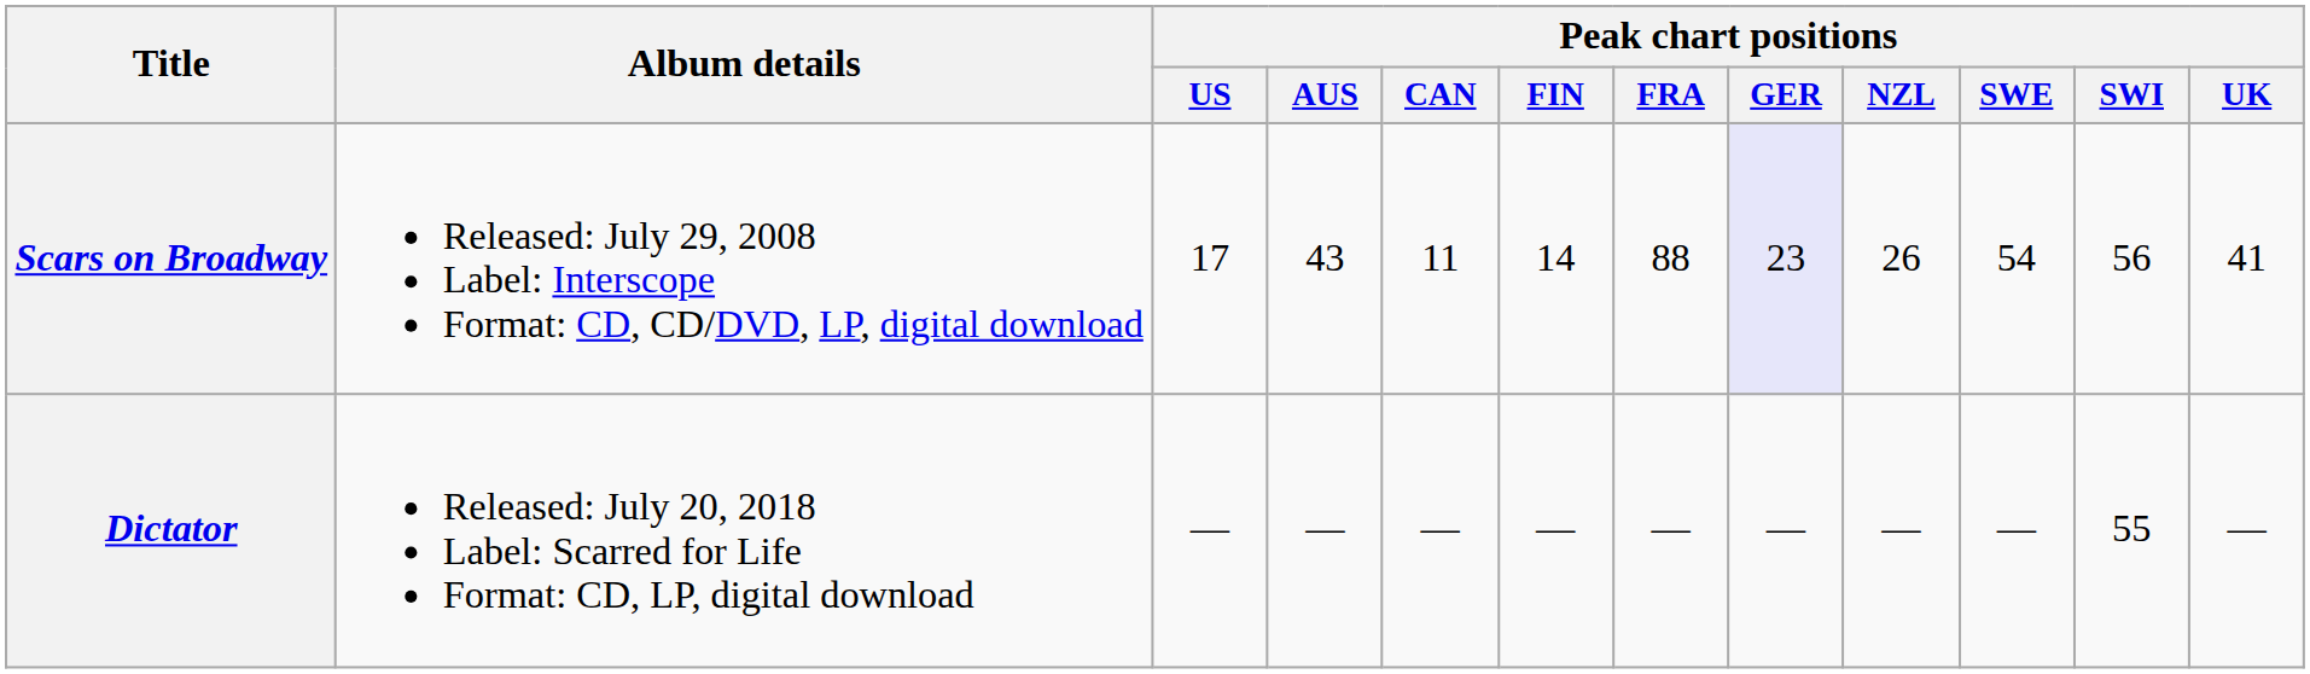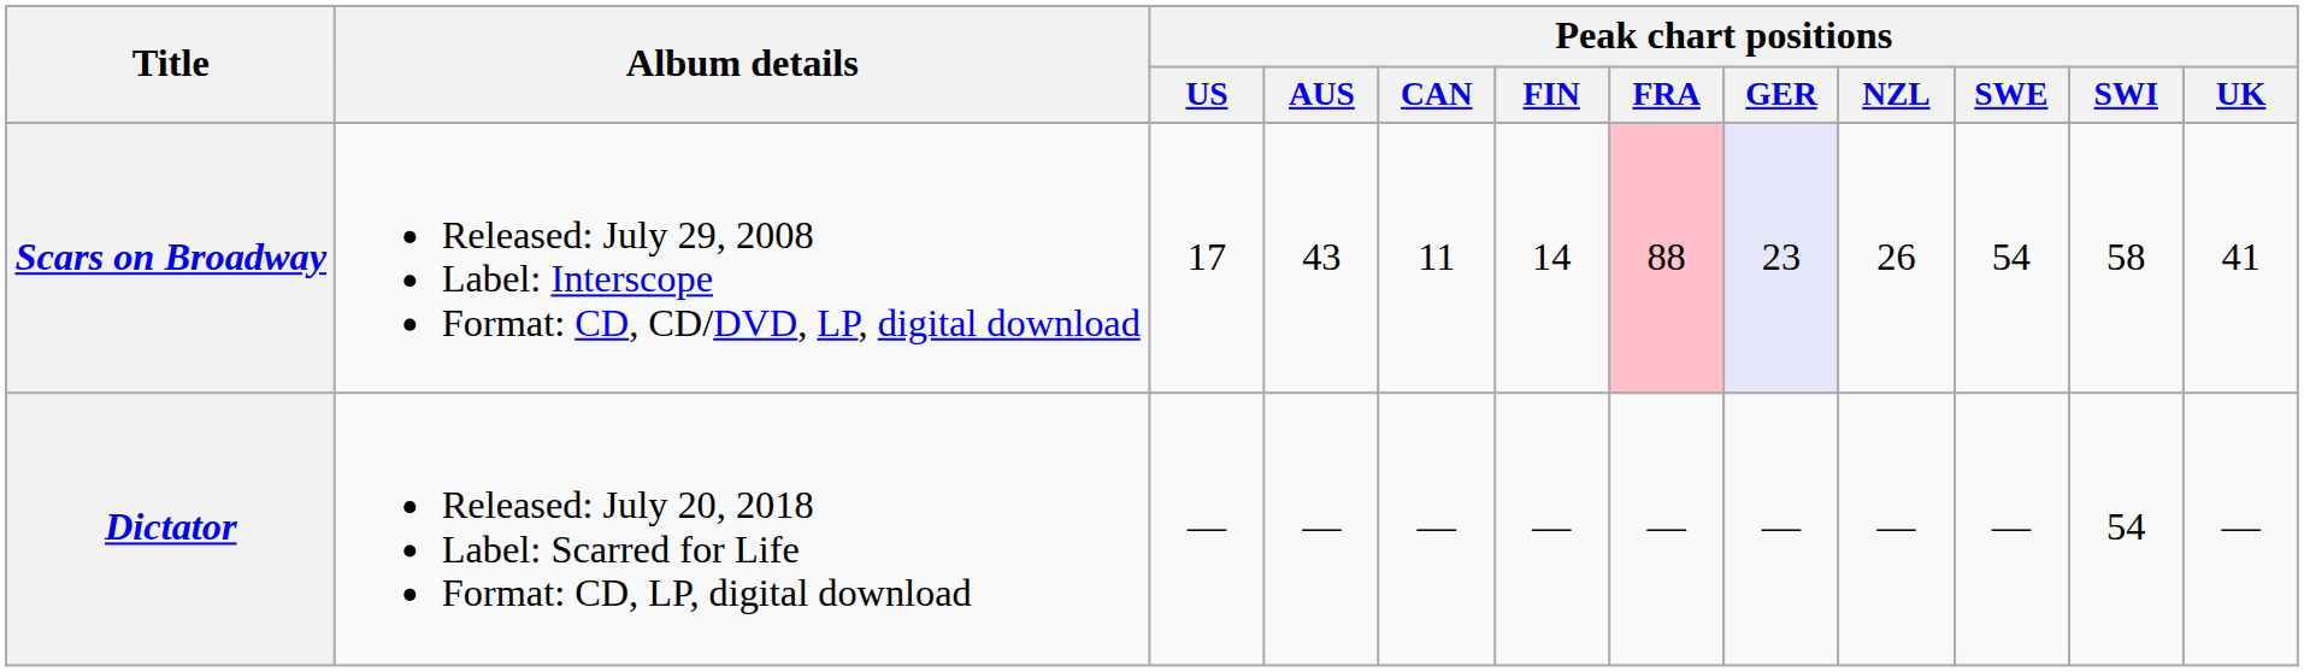Scars on Broadway | Peak chart positions / FRA: no background -> pink background
Scars on Broadway | Peak chart positions / SWI: 56 -> 58
Dictator | Peak chart positions / SWI: 55 -> 54
